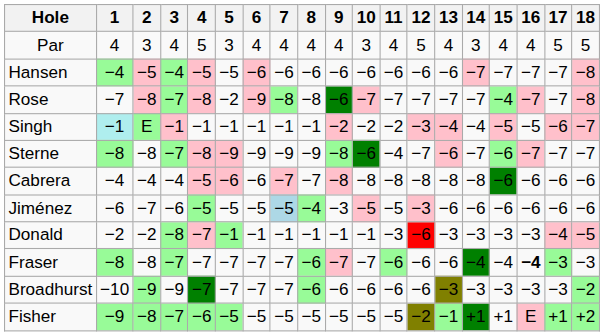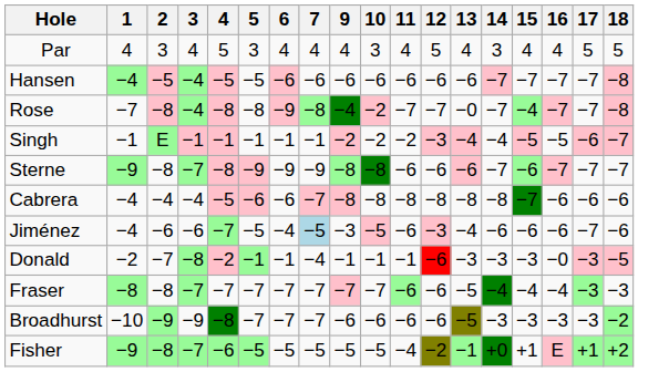- column: 8 | 4 | −6 | −8 | −1 | −9 | −7 | −4 | −1 | −6 | −6 | −5
Rose | 3: −7 -> −4
Rose | 5: −2 -> −8
Rose | 9: −6 -> −4
Rose | 10: −7 -> −2
Rose | 13: −7 -> −0
Singh | 1: paleturquoise background -> no background
Singh | 4: no background -> pink background
Sterne | 1: −8 -> −9
Sterne | 10: −6 -> −8
Sterne | 11: −4 -> −6
Sterne | 12: −7 -> −6
Cabrera | 15: −6 -> −7
Jiménez | 1: −6 -> −4
Jiménez | 2: −7 -> −6
Jiménez | 4: −5 -> −7
Jiménez | 6: −5 -> −4
Jiménez | 11: −5 -> −6
Jiménez | 13: −6 -> −4
Jiménez | 17: −6 -> −7
Donald | 2: −2 -> −7
Donald | 4: −7 -> −2
Donald | 7: −1 -> −4
Donald | 11: −3 -> −1
Donald | 16: −3 -> −0
Donald | 17: −4 -> −3
Fraser | 13: −6 -> −5
Fraser | 16: bold -> normal
Broadhurst | 4: −7 -> −8
Broadhurst | 13: −3 -> −5
Fisher | 11: −5 -> −4
Fisher | 14: +1 -> +0
